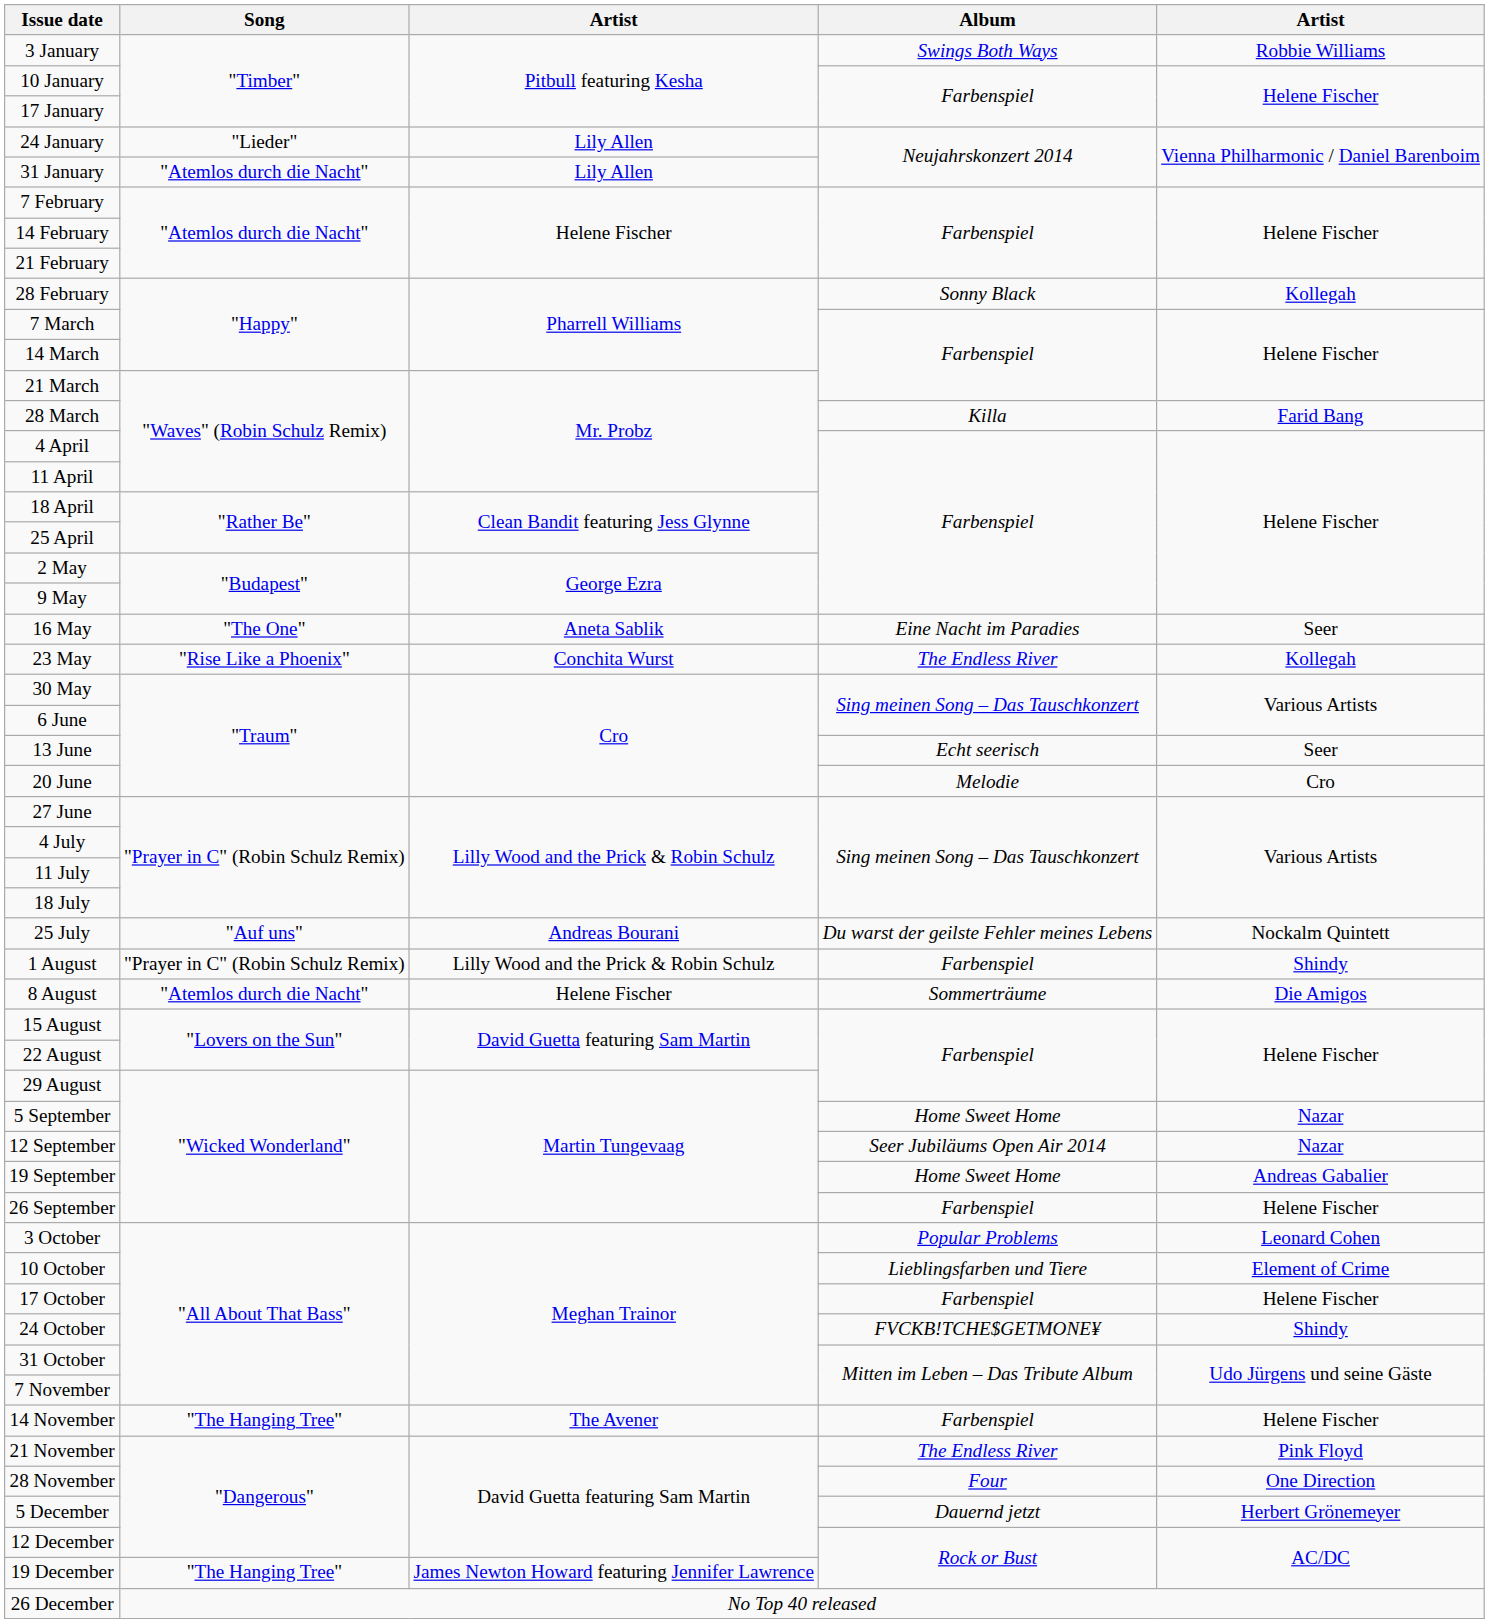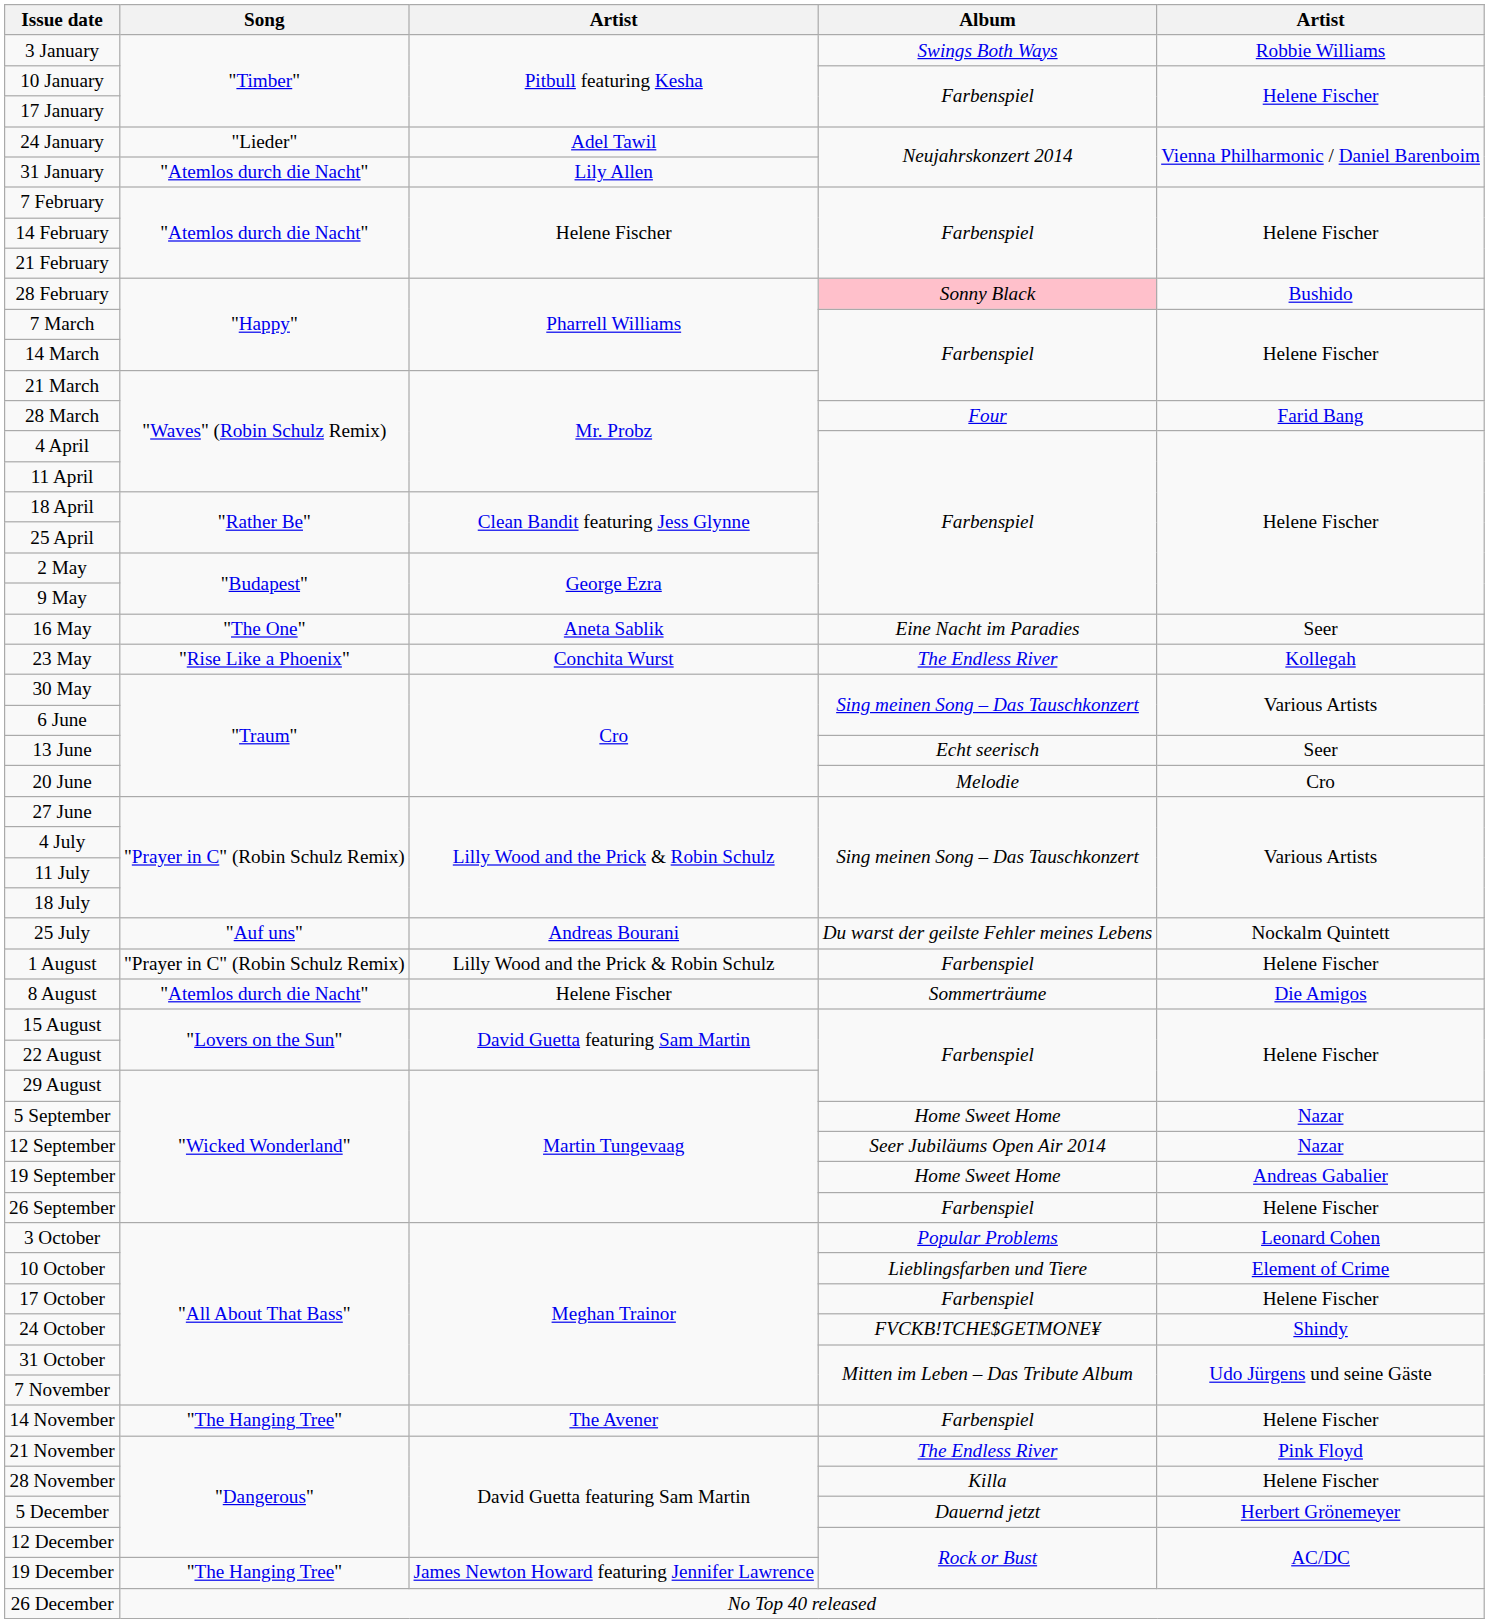24 January | column 3: Lily Allen -> Adel Tawil
28 February | Album: no background -> pink background
28 February | column 5: Kollegah -> Bushido
28 March | Album: Killa -> Four
1 August | column 5: Shindy -> Helene Fischer
28 November | Album: Four -> Killa
28 November | column 5: One Direction -> Helene Fischer
